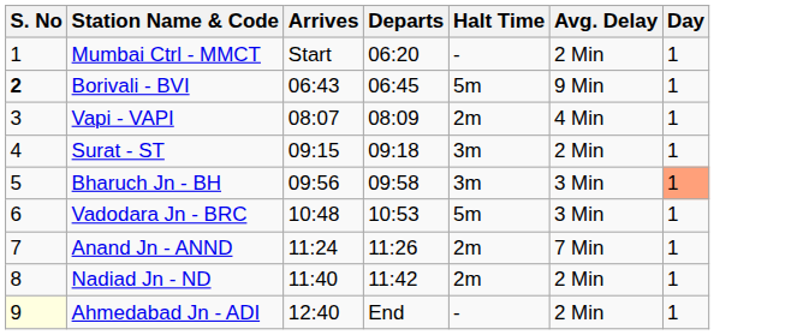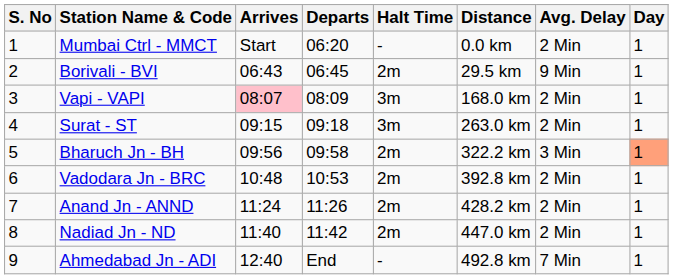+ column: Distance | 0.0 km | 29.5 km | 168.0 km | 263.0 km | 322.2 km | 392.8 km | 428.2 km | 447.0 km | 492.8 km
Borivali - BVI | S. No: bold -> normal
Borivali - BVI | Halt Time: 5m -> 2m
Vapi - VAPI | Arrives: no background -> pink background
Vapi - VAPI | Halt Time: 2m -> 3m
Vapi - VAPI | Avg. Delay: 4 Min -> 2 Min
Bharuch Jn - BH | Halt Time: 3m -> 2m
Vadodara Jn - BRC | Halt Time: 5m -> 2m
Vadodara Jn - BRC | Avg. Delay: 3 Min -> 2 Min
Anand Jn - ANND | Avg. Delay: 7 Min -> 2 Min
Ahmedabad Jn - ADI | S. No: lightyellow background -> no background
Ahmedabad Jn - ADI | Avg. Delay: 2 Min -> 7 Min
